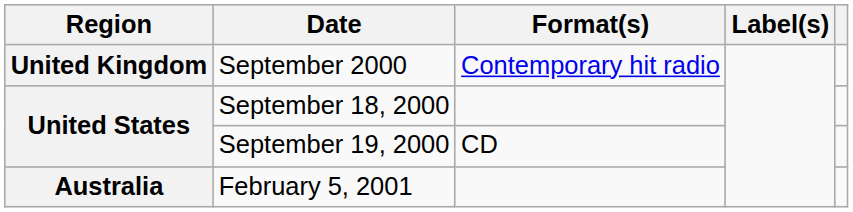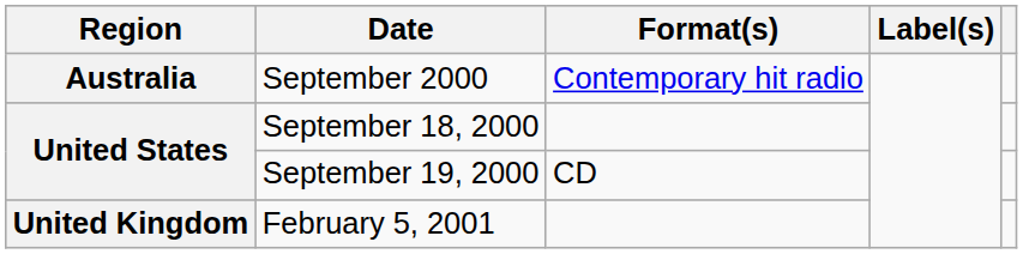September 2000 | Region: United Kingdom -> Australia
February 5, 2001 | Region: Australia -> United Kingdom
